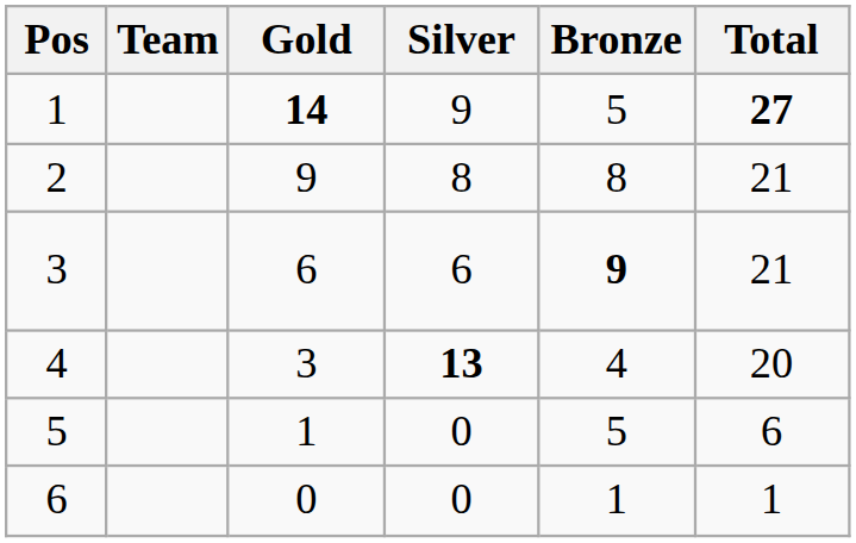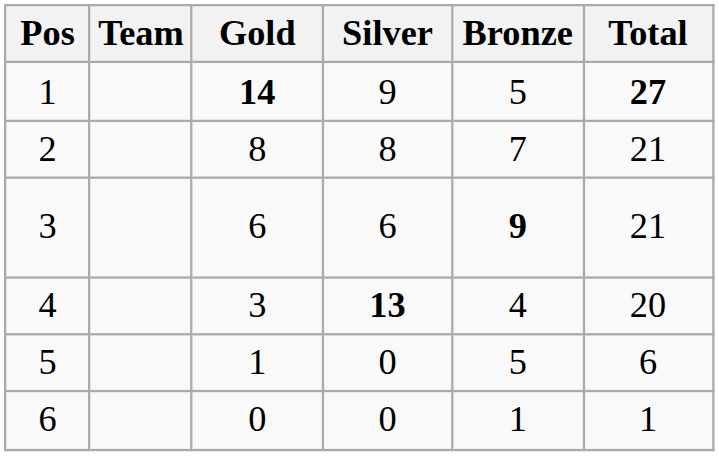2 | Gold: 9 -> 8
2 | Bronze: 8 -> 7
